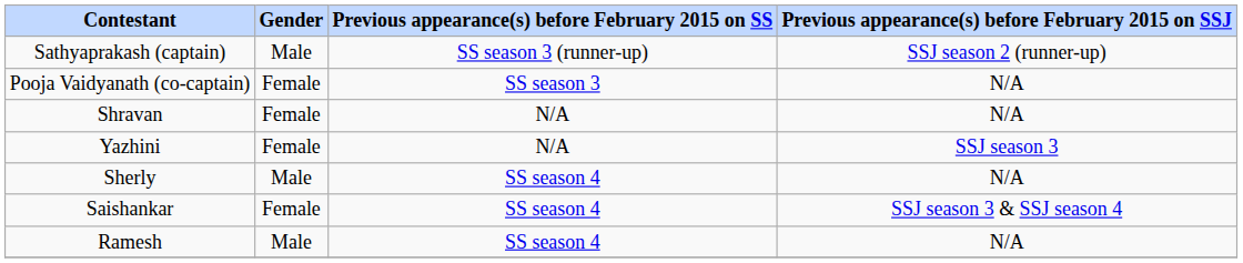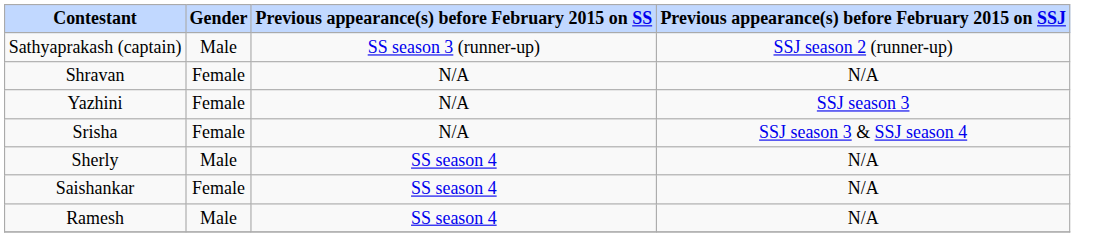- row: Pooja Vaidyanath (co-captain) | Female | SS season 3 | N/A
+ row: Srisha | Female | N/A | SSJ season 3 & SSJ season 4
Saishankar | Previous appearance(s) before February 2015 on SSJ: SSJ season 3 & SSJ season 4 -> N/A
